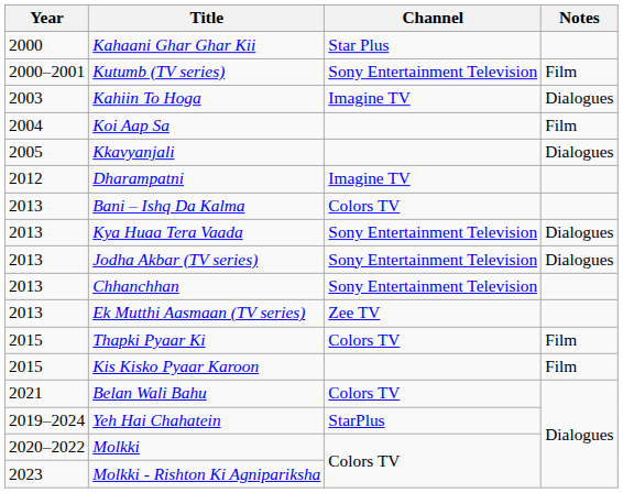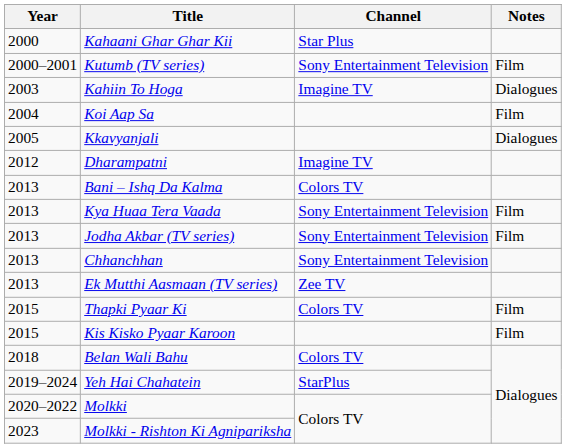Kya Huaa Tera Vaada | Notes: Dialogues -> Film
Jodha Akbar (TV series) | Notes: Dialogues -> Film
Belan Wali Bahu | Year: 2021 -> 2018
